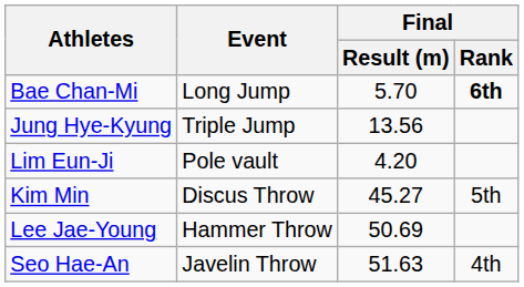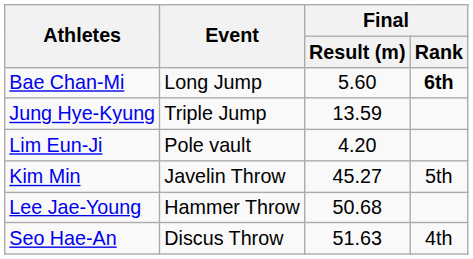Bae Chan-Mi | Final / Result (m): 5.70 -> 5.60
Jung Hye-Kyung | Final / Result (m): 13.56 -> 13.59
Kim Min | Event: Discus Throw -> Javelin Throw
Lee Jae-Young | Final / Result (m): 50.69 -> 50.68
Seo Hae-An | Event: Javelin Throw -> Discus Throw
